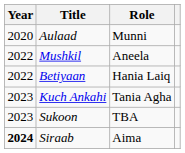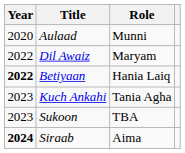+ row: 2022 | Dil Awaiz | Maryam
- row: 2022 | Mushkil | Aneela
Betiyaan | Year: normal -> bold
